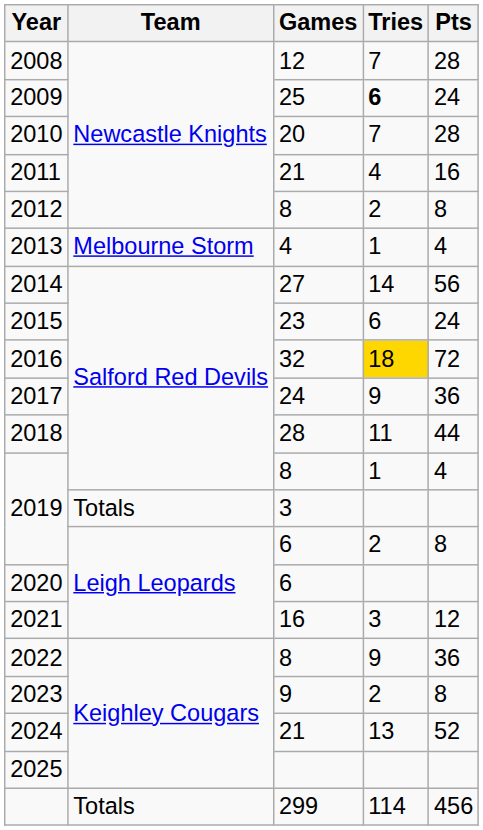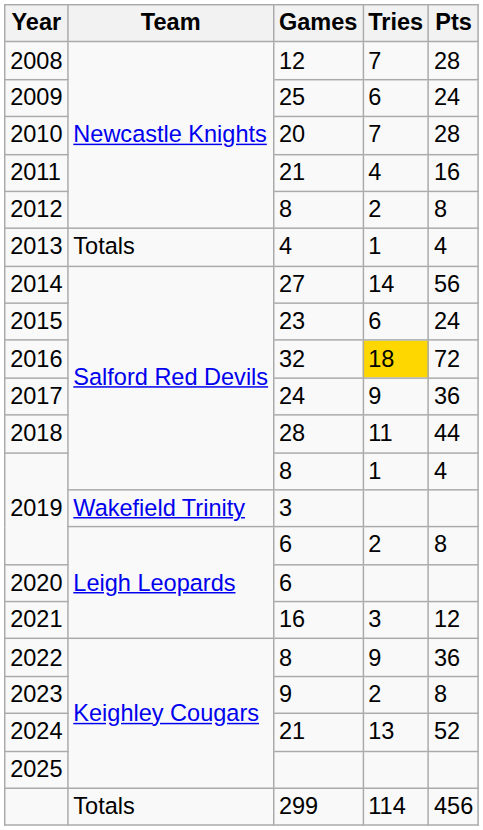2009 | Tries: bold -> normal
2013 | Team: Melbourne Storm -> Totals
2019 / 3 | Team: Totals -> Wakefield Trinity
